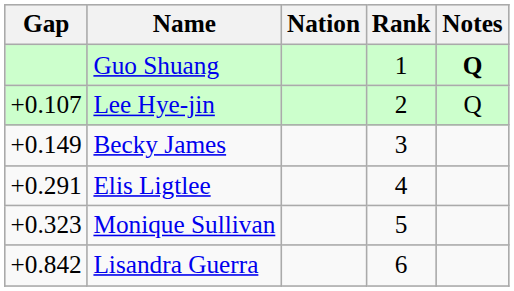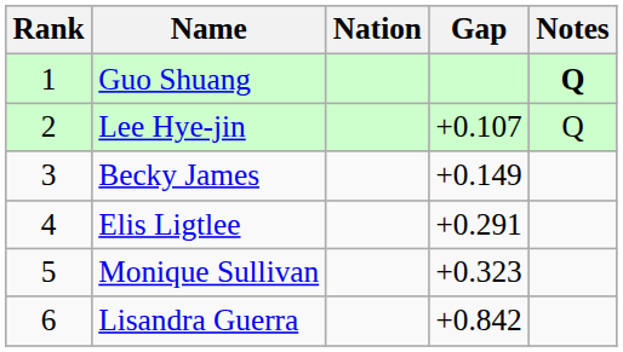columns swapped: Rank <-> Gap
